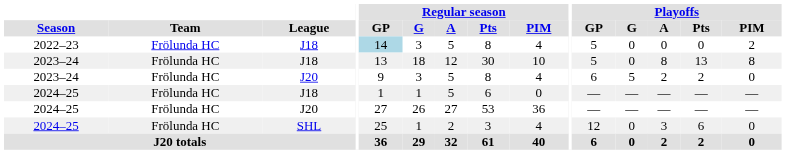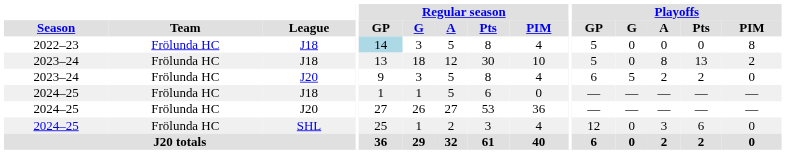2022–23 | Playoffs / PIM: 2 -> 8
2023–24 / J18 | Playoffs / PIM: 8 -> 2
